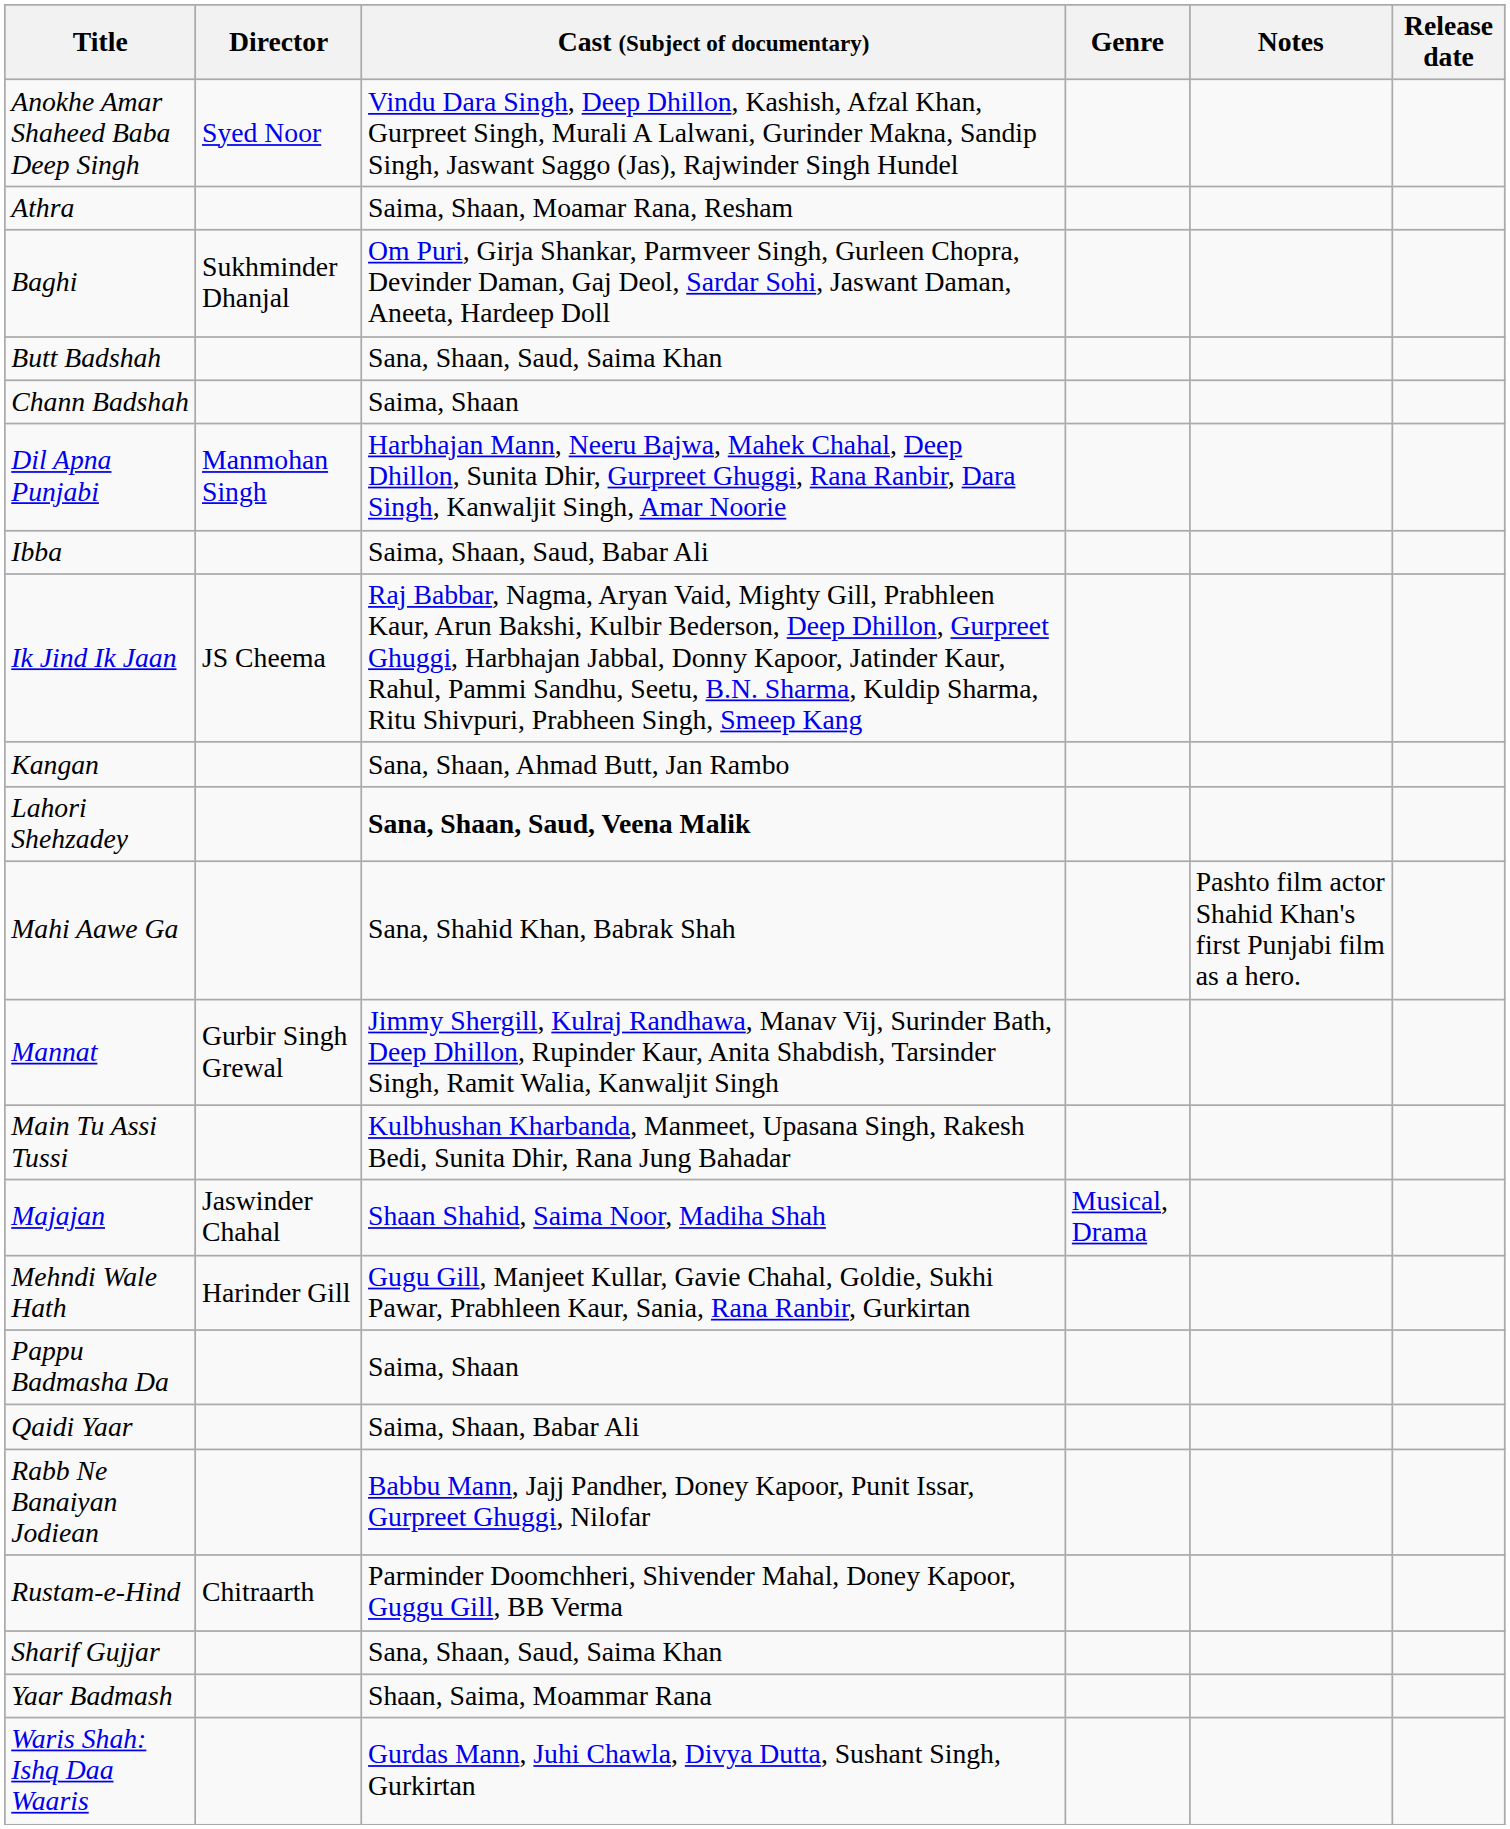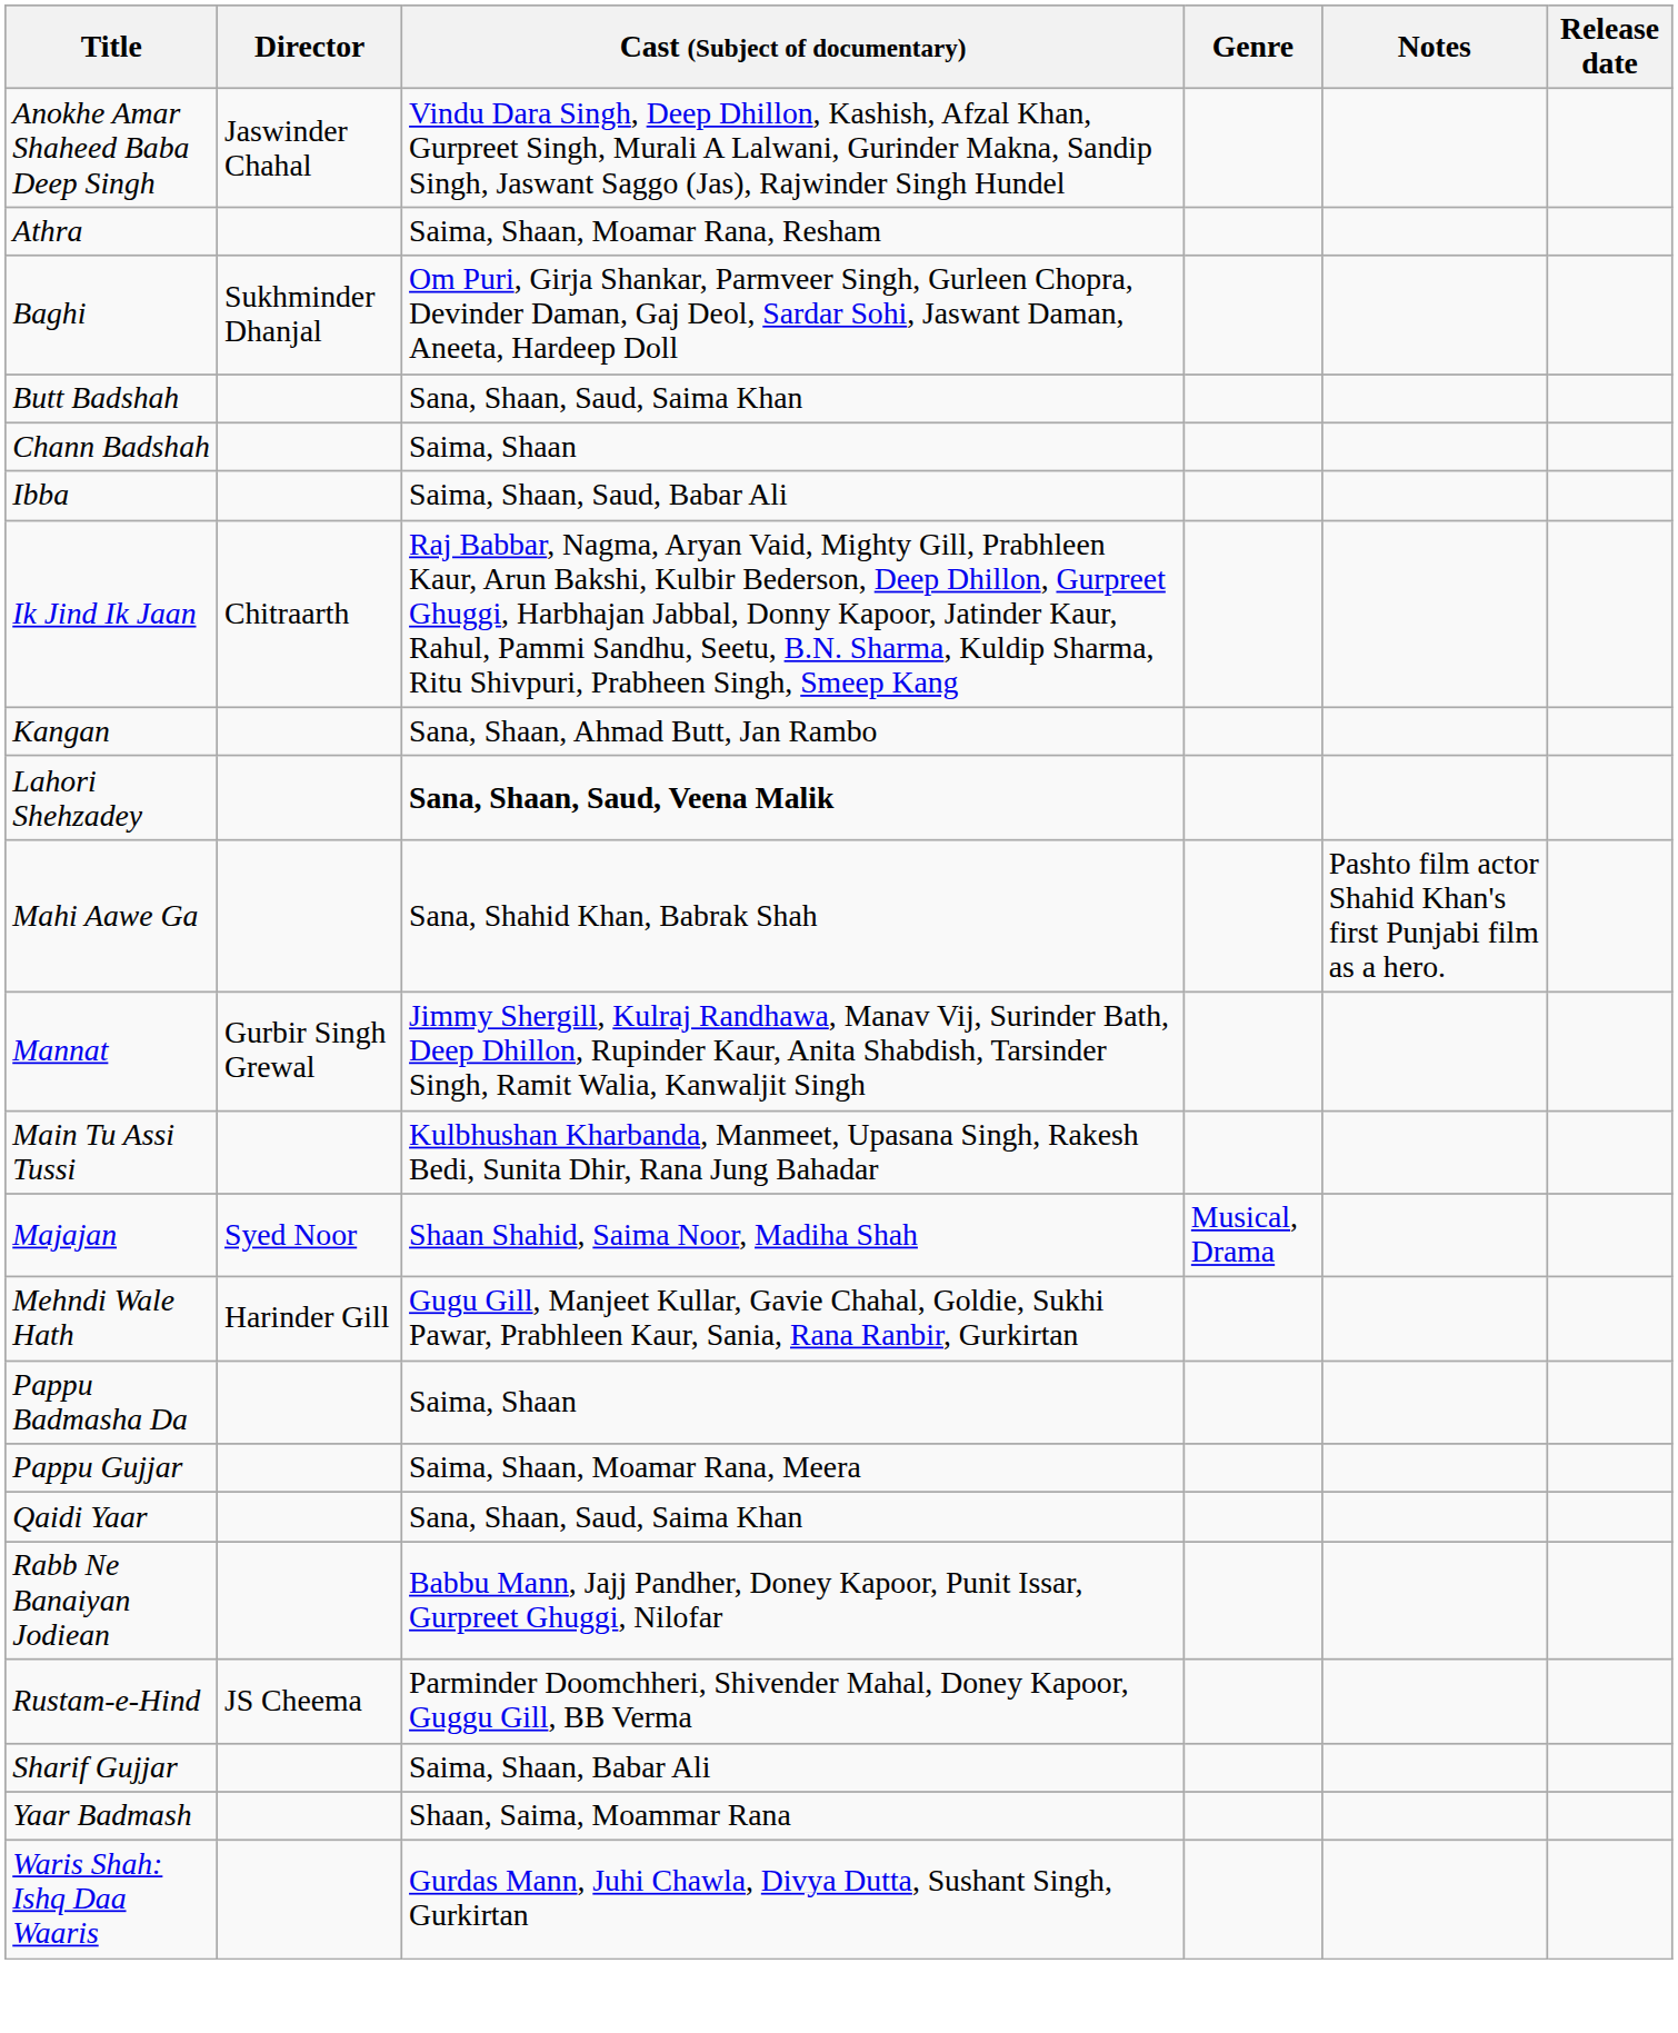Anokhe Amar Shaheed Baba Deep Singh | Director: Syed Noor -> Jaswinder Chahal
- row: Dil Apna Punjabi | Manmohan Singh | Harbhajan Mann, Neeru Bajwa, Mahek Chahal, Deep Dhillon, Sunita Dhir, Gurpreet Ghuggi, Rana Ranbir, Dara Singh, Kanwaljit Singh, Amar Noorie
Ik Jind Ik Jaan | Director: JS Cheema -> Chitraarth
Majajan | Director: Jaswinder Chahal -> Syed Noor
+ row: Pappu Gujjar | Saima, Shaan, Moamar Rana, Meera
Qaidi Yaar | Cast (Subject of documentary): Saima, Shaan, Babar Ali -> Sana, Shaan, Saud, Saima Khan
Rustam-e-Hind | Director: Chitraarth -> JS Cheema
Sharif Gujjar | Cast (Subject of documentary): Sana, Shaan, Saud, Saima Khan -> Saima, Shaan, Babar Ali
